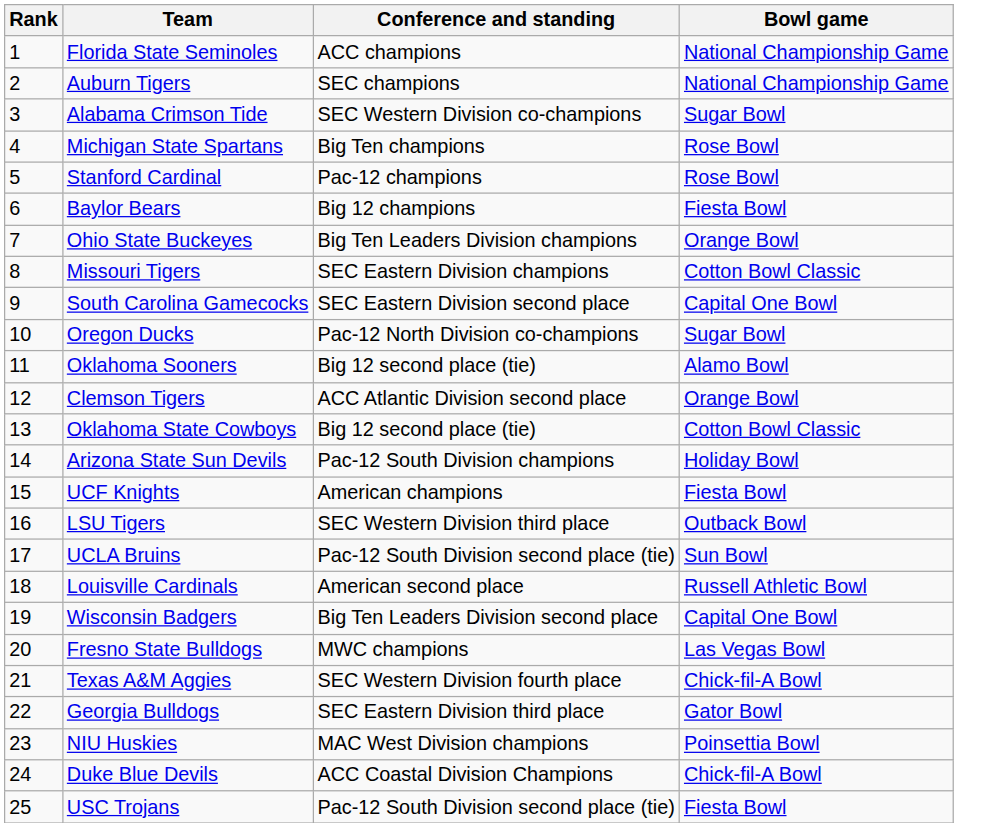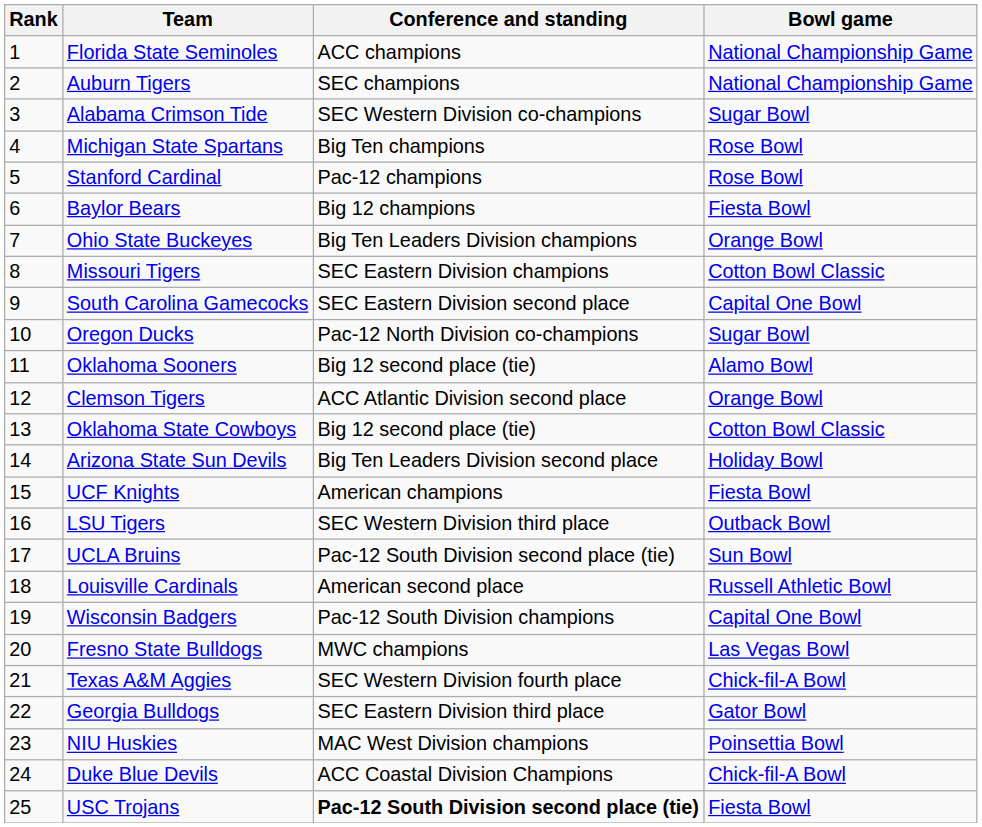Arizona State Sun Devils | Conference and standing: Pac-12 South Division champions -> Big Ten Leaders Division second place
Wisconsin Badgers | Conference and standing: Big Ten Leaders Division second place -> Pac-12 South Division champions
USC Trojans | Conference and standing: normal -> bold
